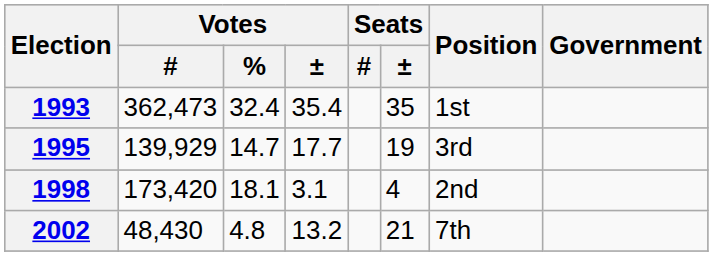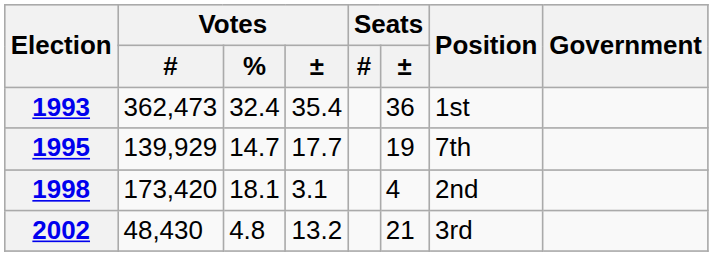1993 | Seats / ±: 35 -> 36
1995 | Position: 3rd -> 7th
2002 | Position: 7th -> 3rd
